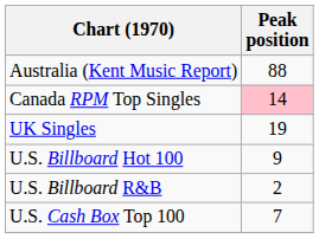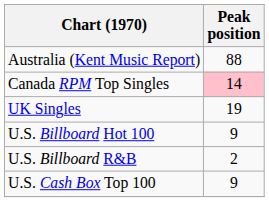U.S. Cash Box Top 100 | Peak position: 7 -> 9
